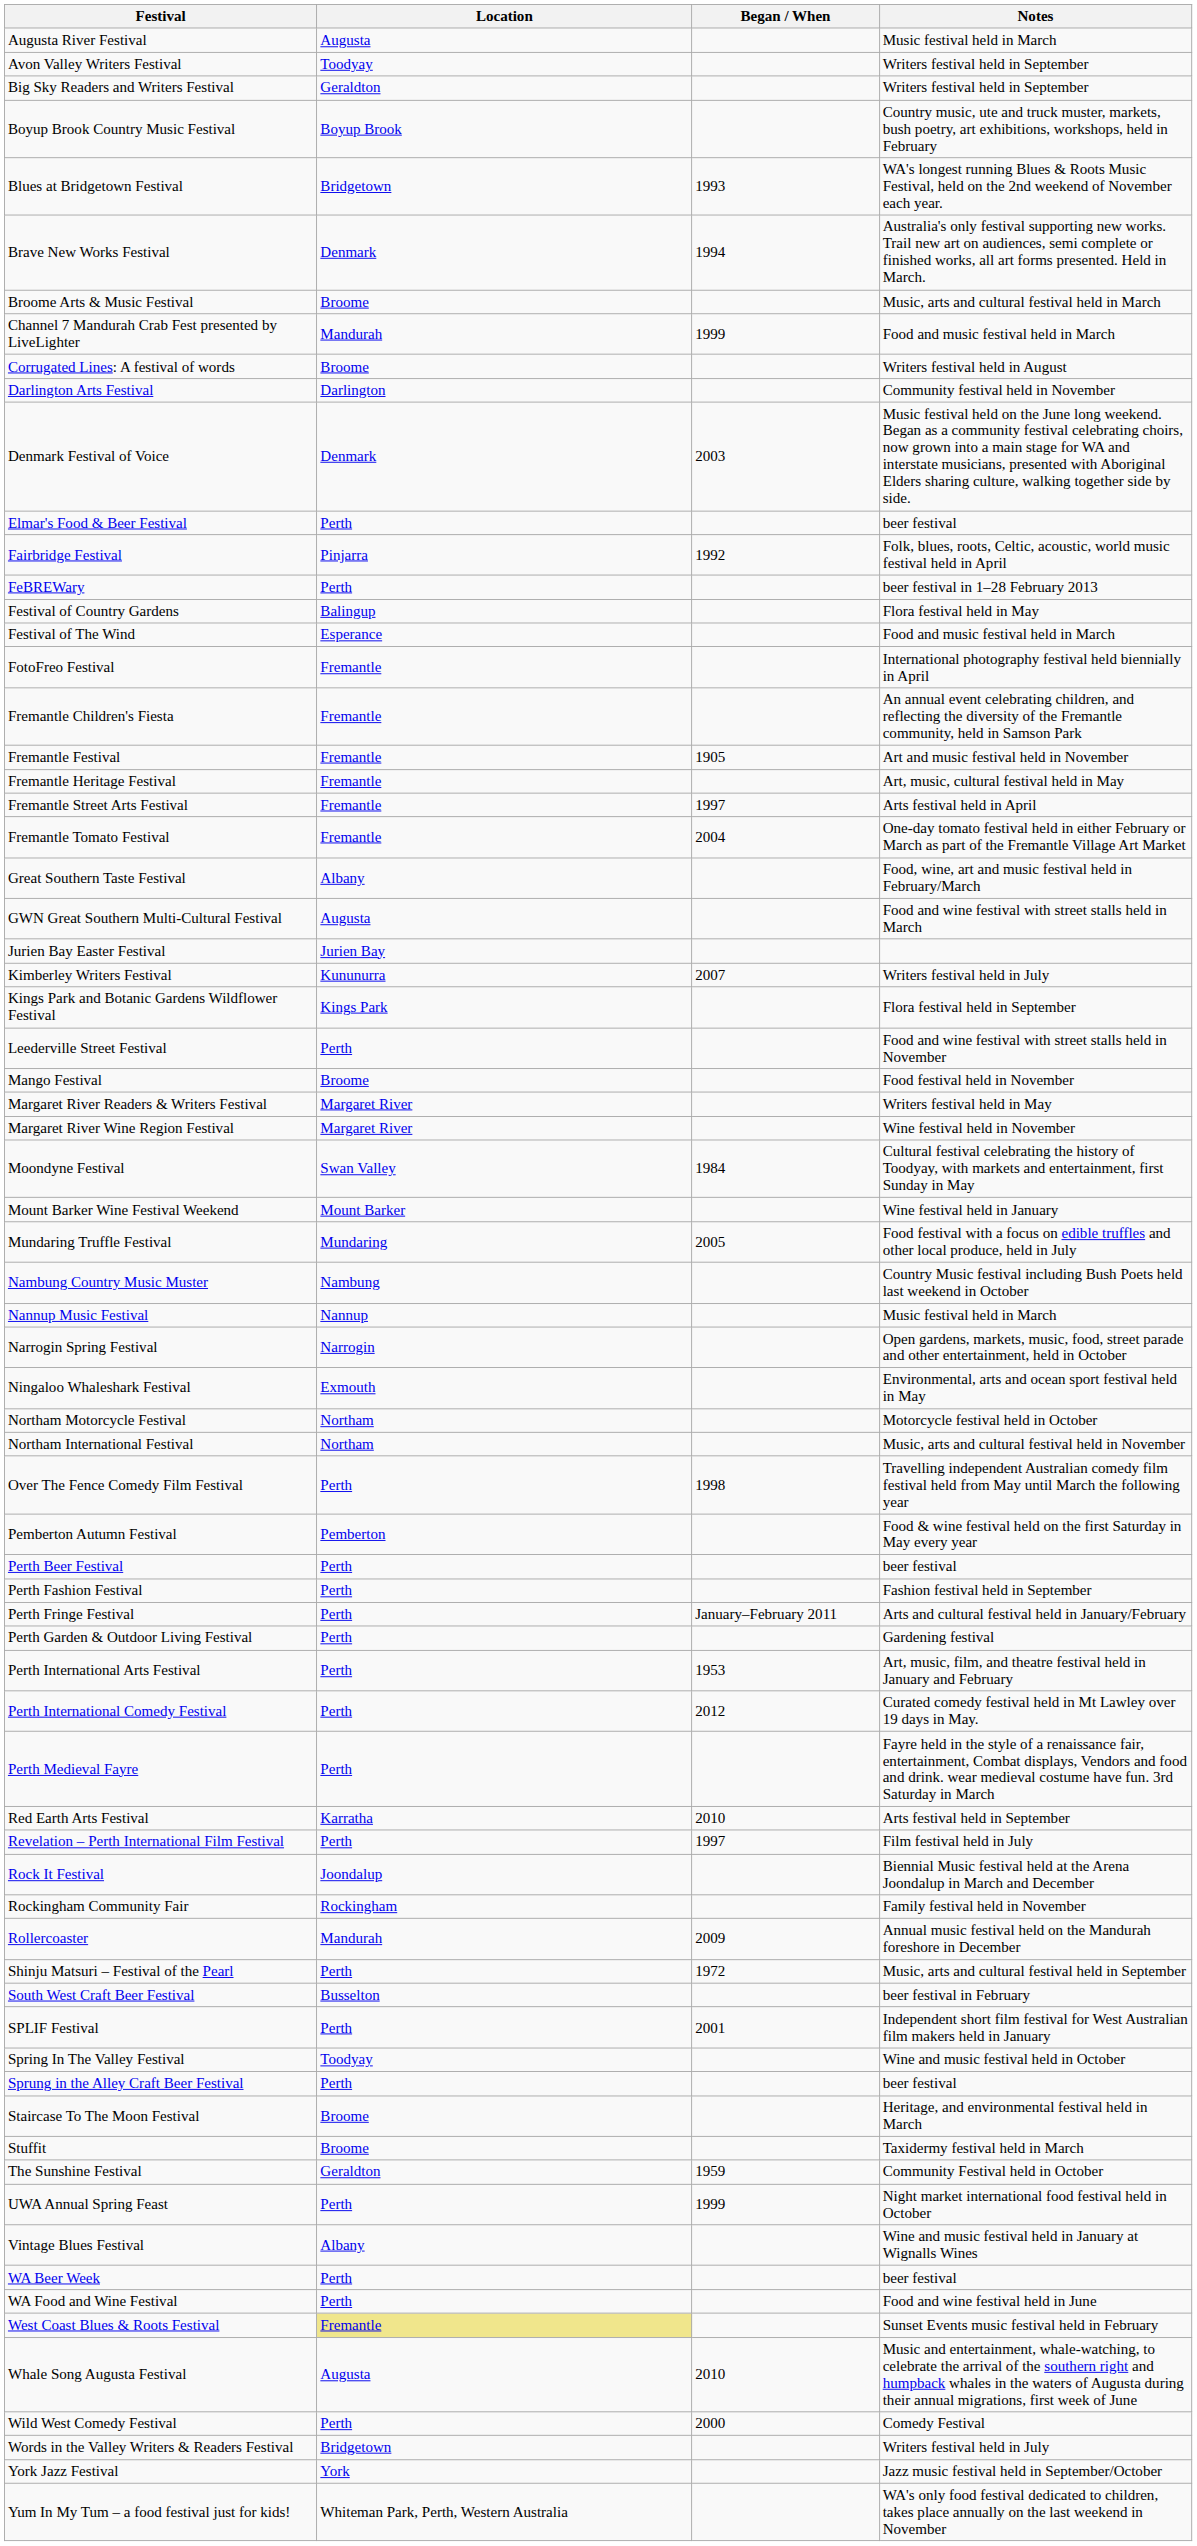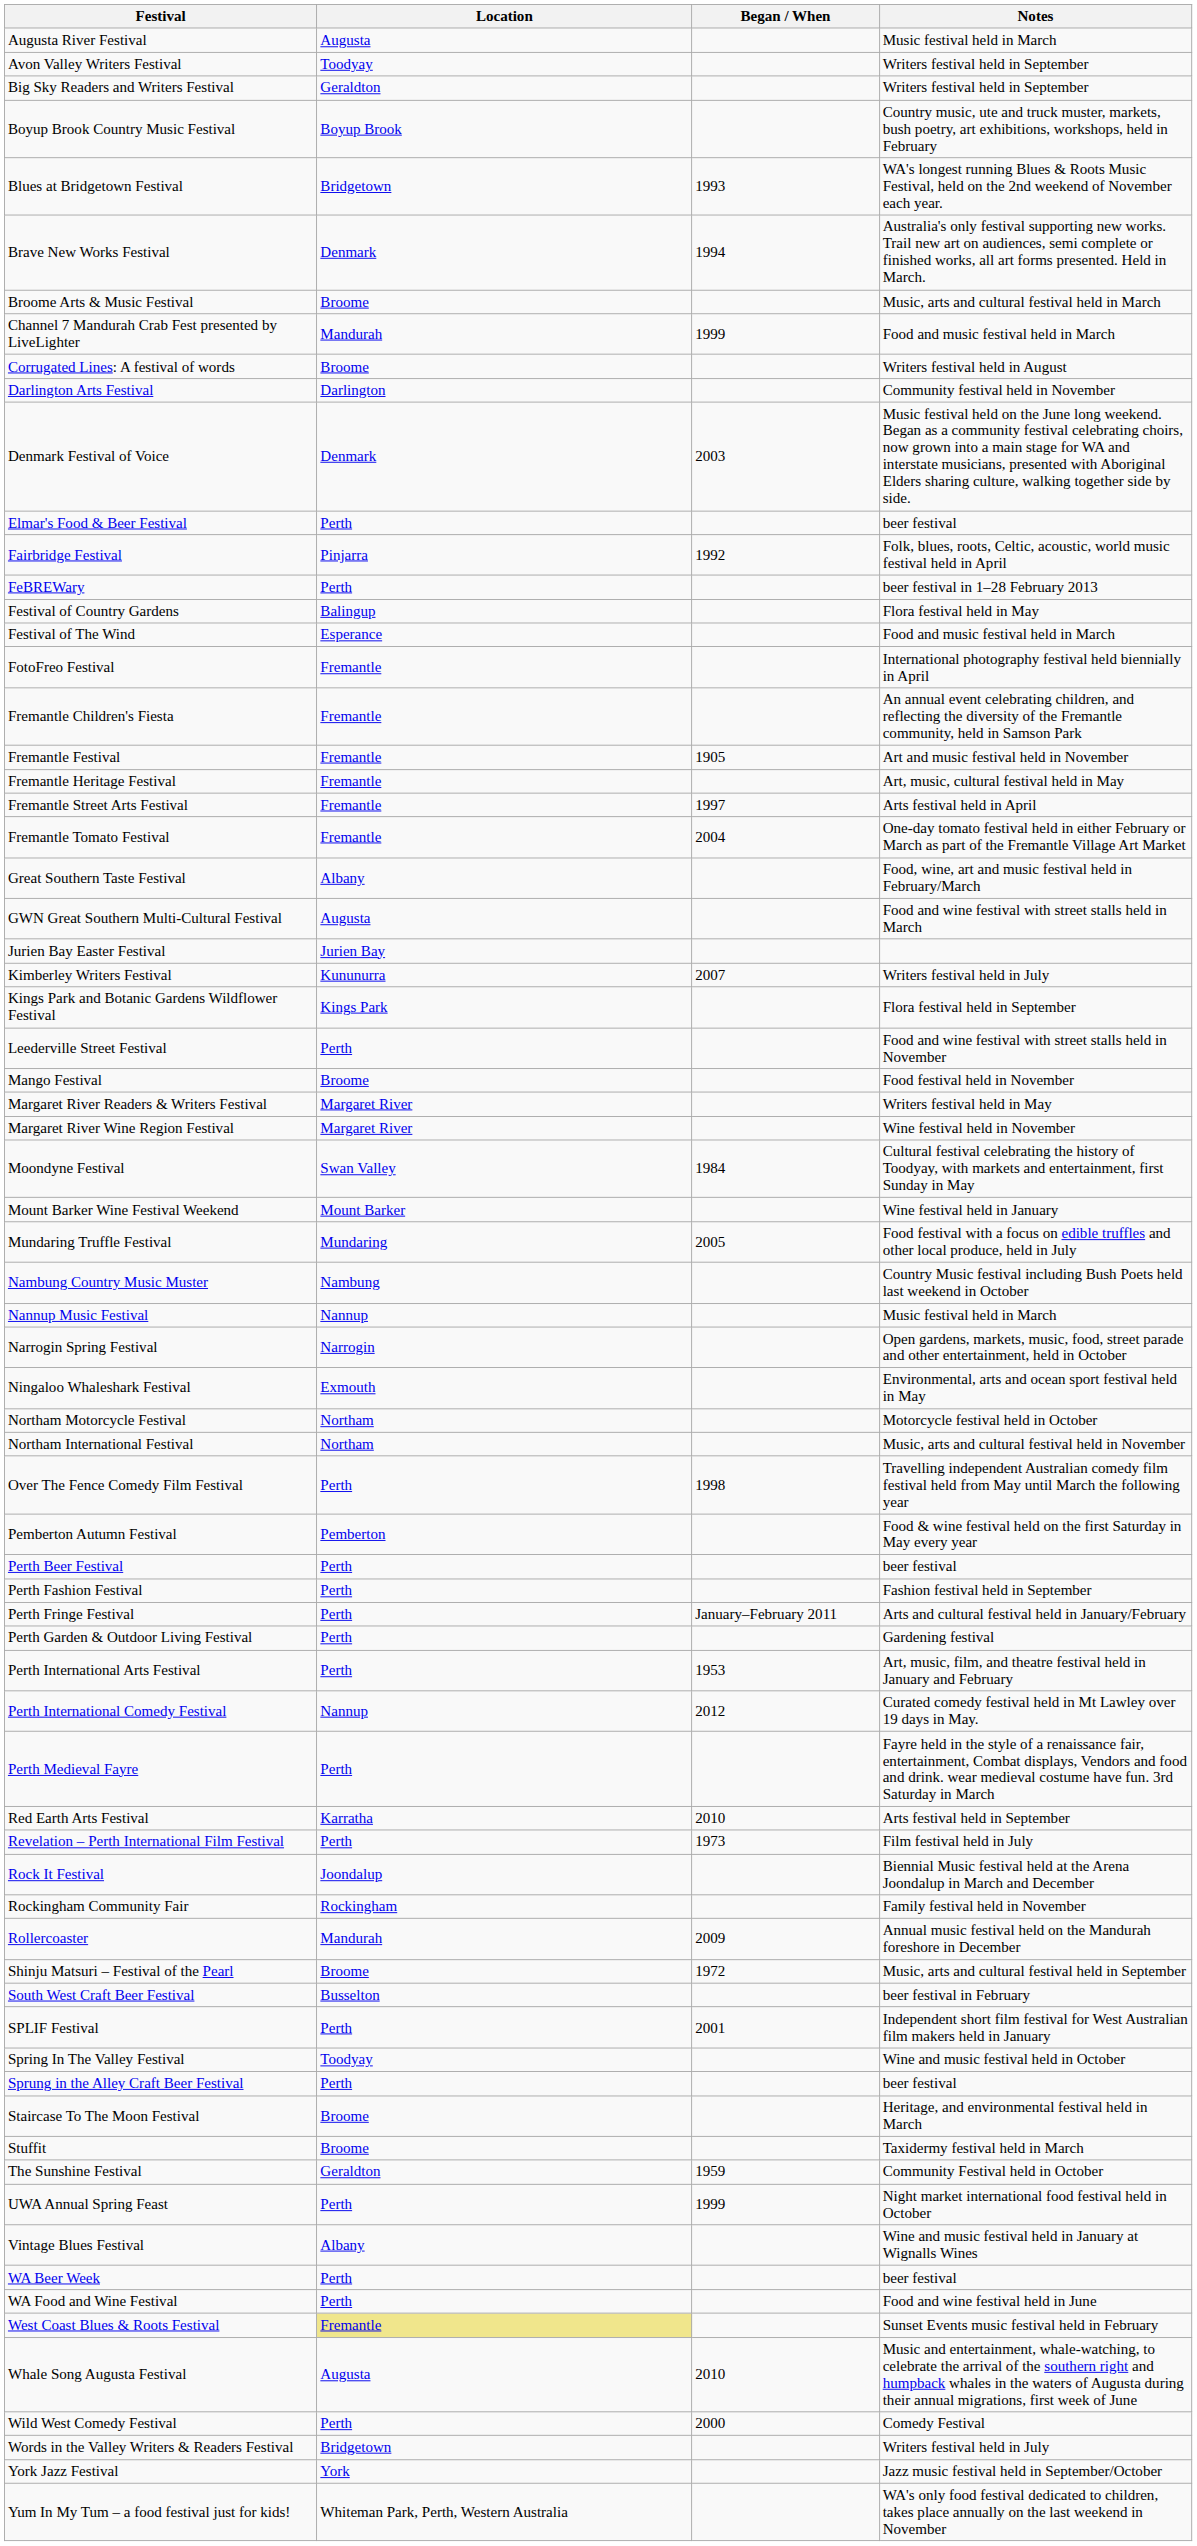Perth International Comedy Festival | Location: Perth -> Nannup
Revelation – Perth International Film Festival | Began / When: 1997 -> 1973
Shinju Matsuri – Festival of the Pearl | Location: Perth -> Broome
